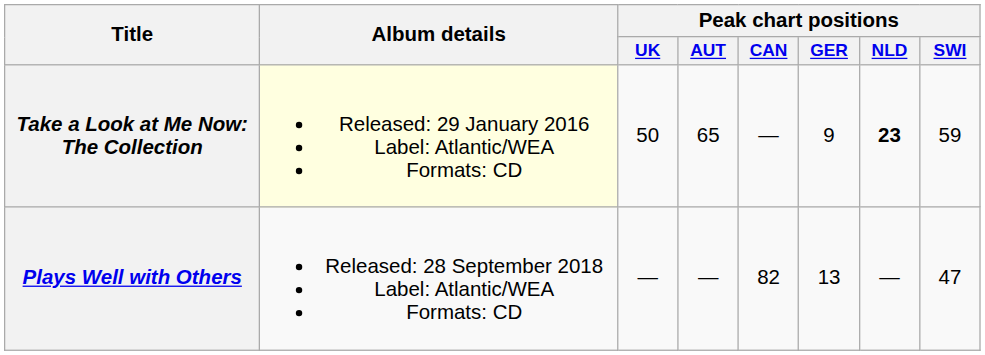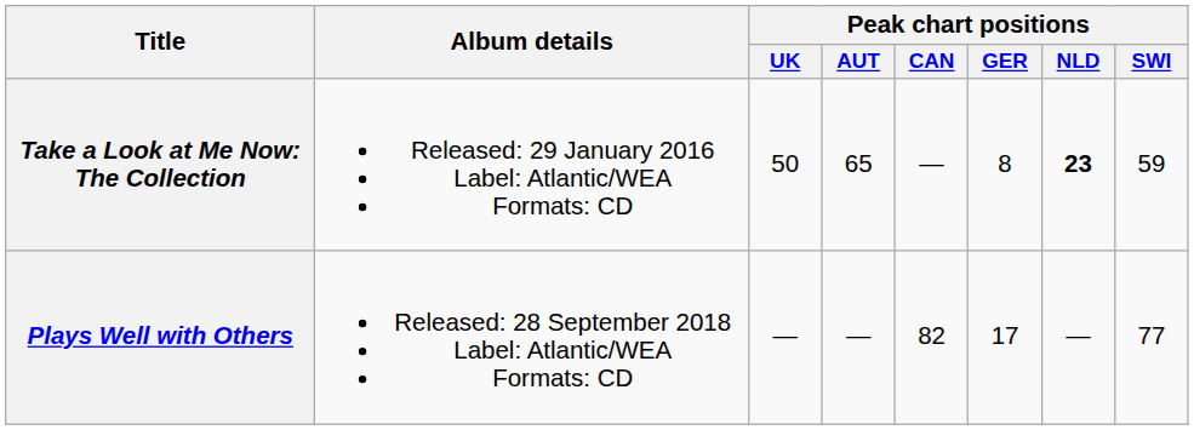Take a Look at Me Now: The Collection | Album details: lightyellow background -> no background
Take a Look at Me Now: The Collection | Peak chart positions / GER: 9 -> 8
Plays Well with Others | Peak chart positions / GER: 13 -> 17
Plays Well with Others | Peak chart positions / SWI: 47 -> 77
